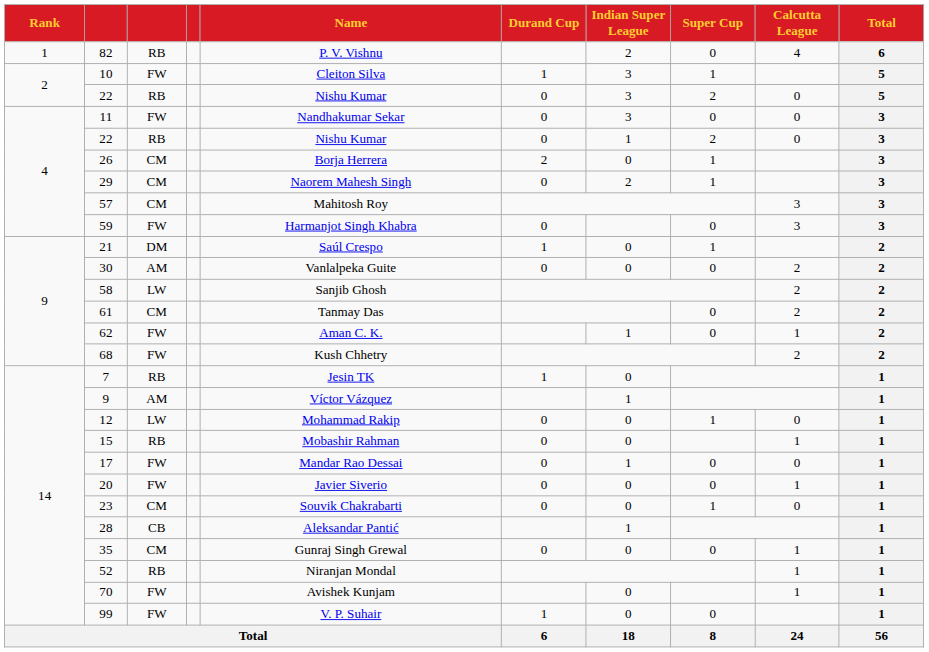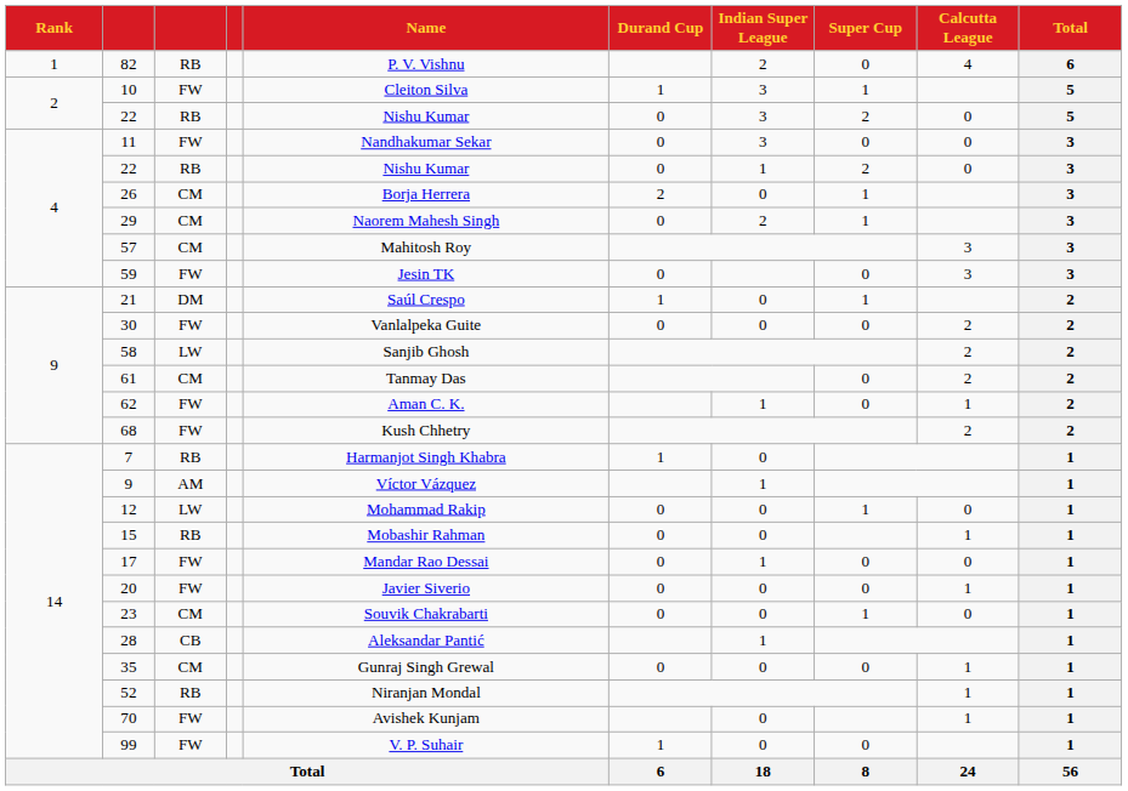59 | Name: Harmanjot Singh Khabra -> Jesin TK
30 | column 3: AM -> FW
7 | Name: Jesin TK -> Harmanjot Singh Khabra
